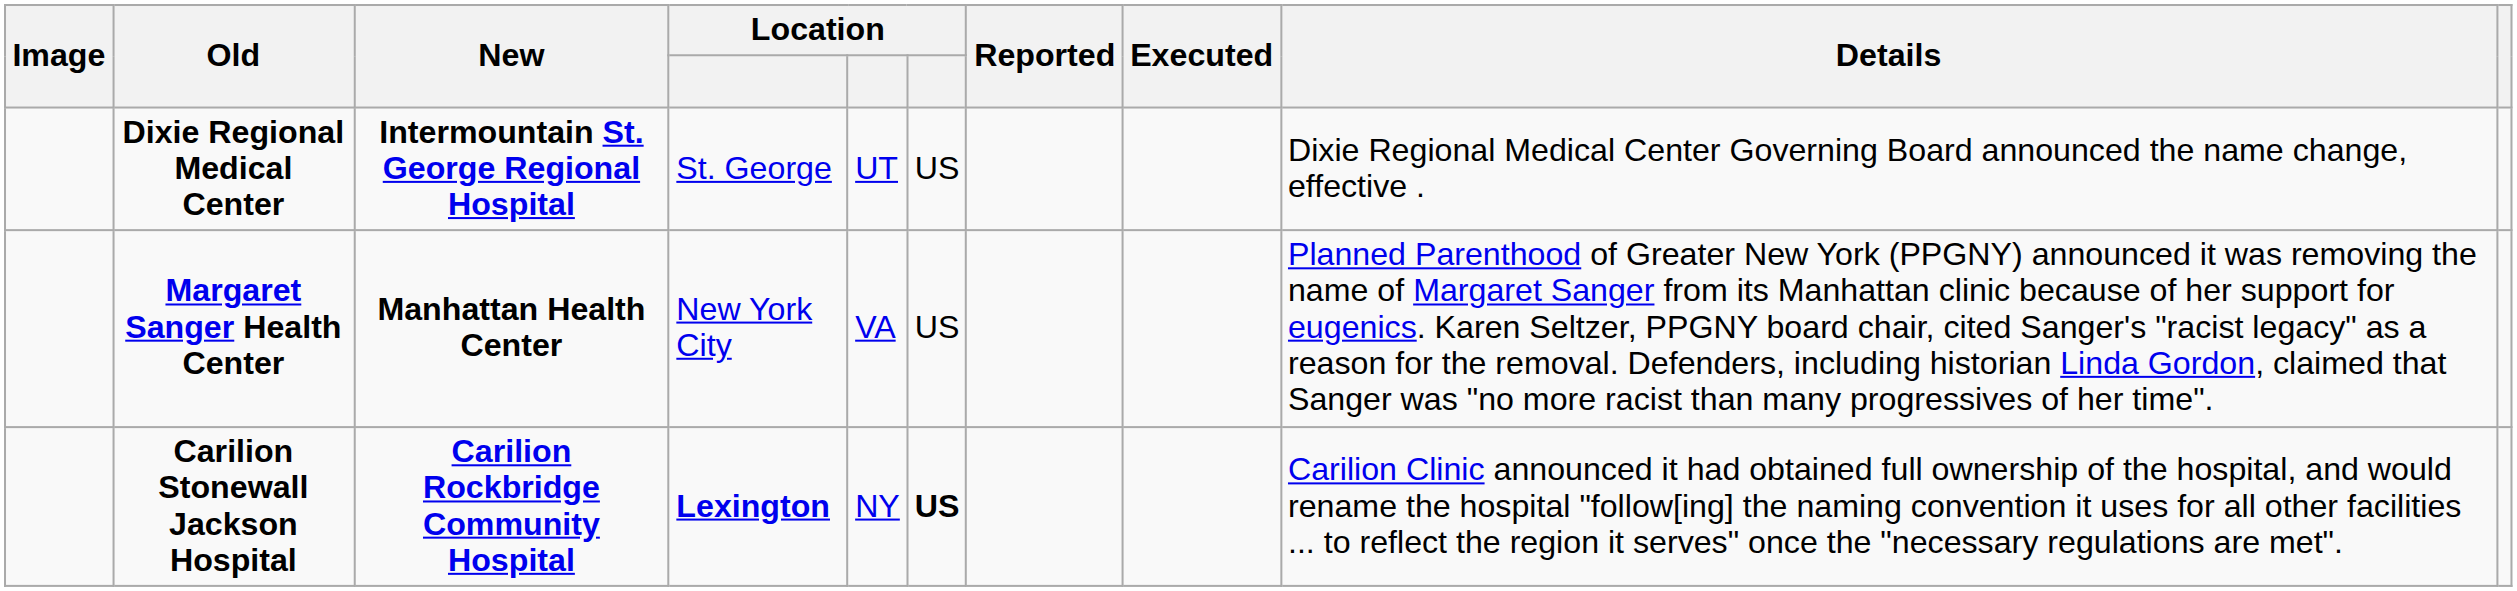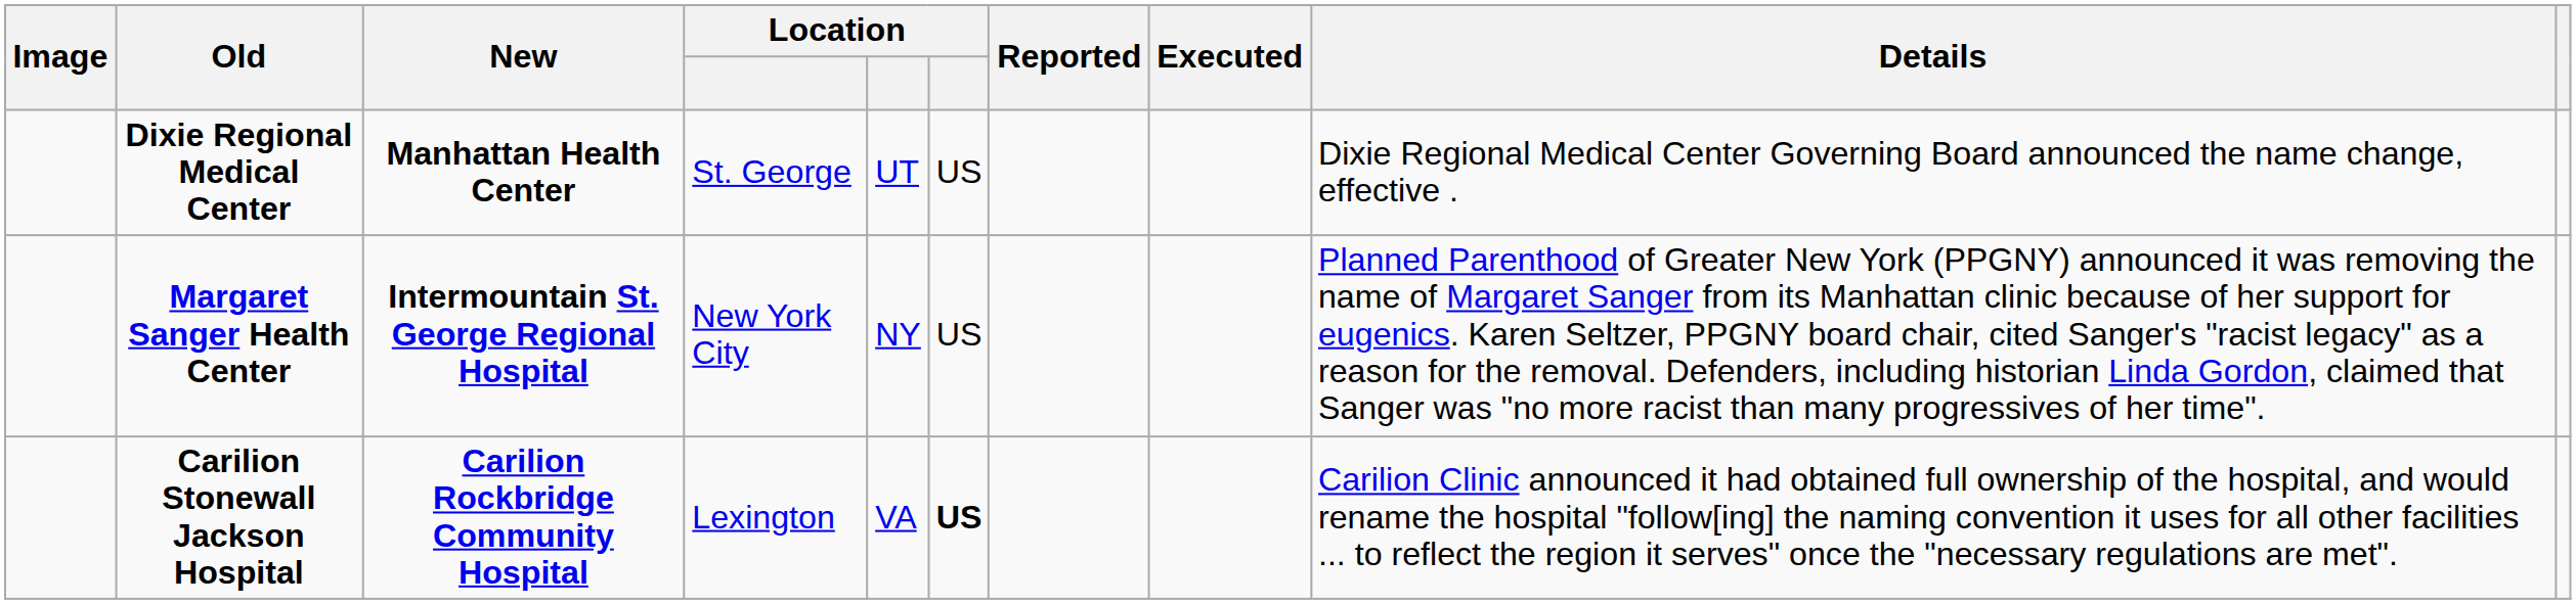Dixie Regional Medical Center | New: Intermountain St. George Regional Hospital -> Manhattan Health Center
Margaret Sanger Health Center | New: Manhattan Health Center -> Intermountain St. George Regional Hospital
Margaret Sanger Health Center | column 5: VA -> NY
Carilion Stonewall Jackson Hospital | column 4: bold -> normal
Carilion Stonewall Jackson Hospital | column 5: NY -> VA
